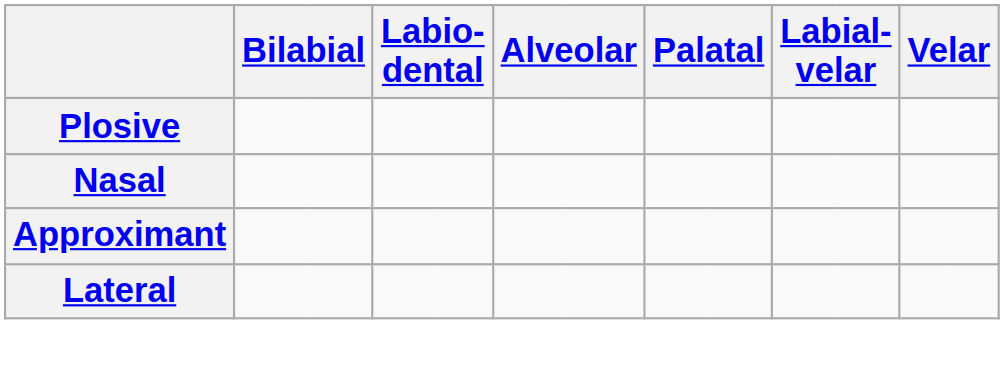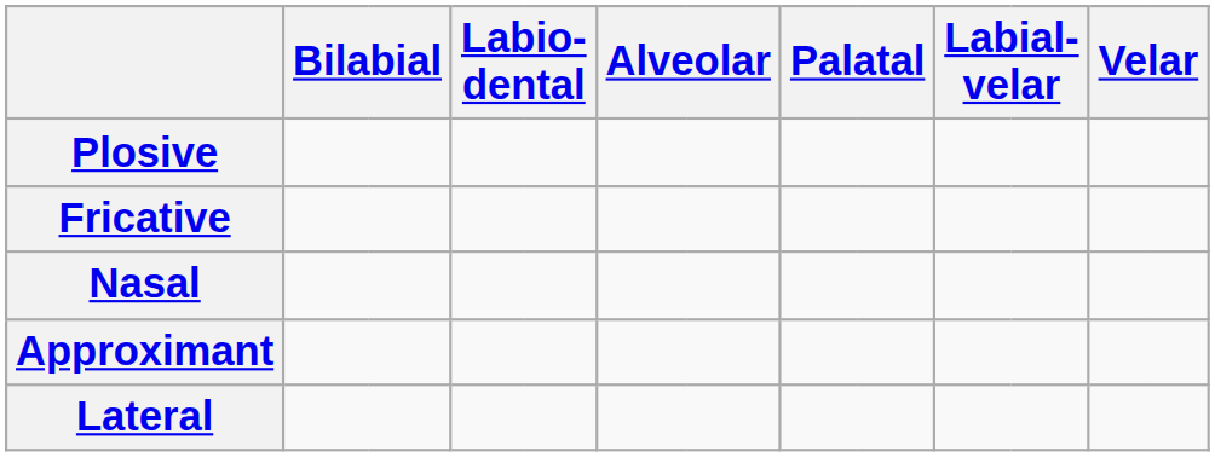+ row: Fricative
